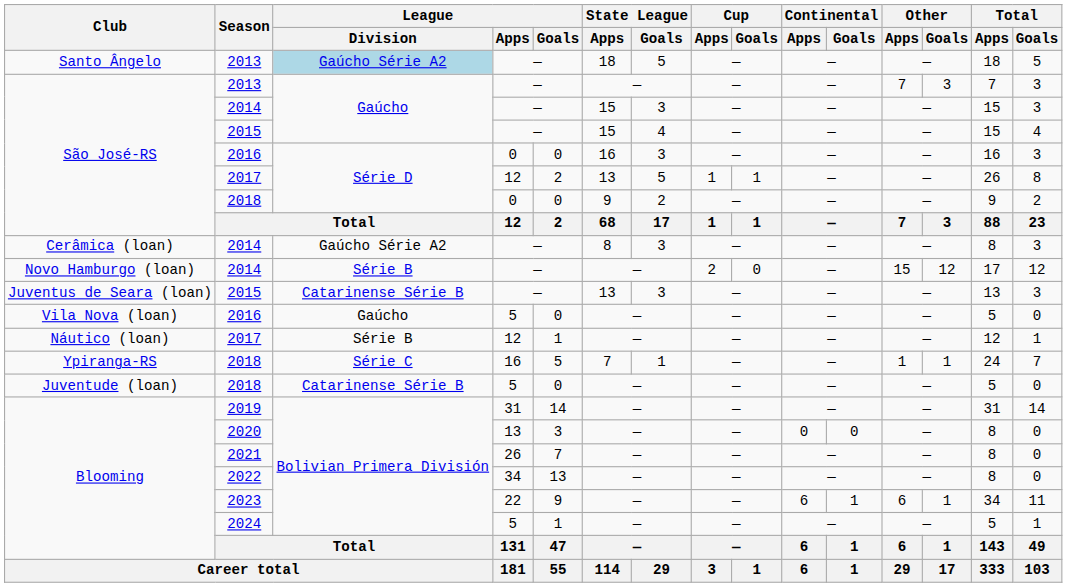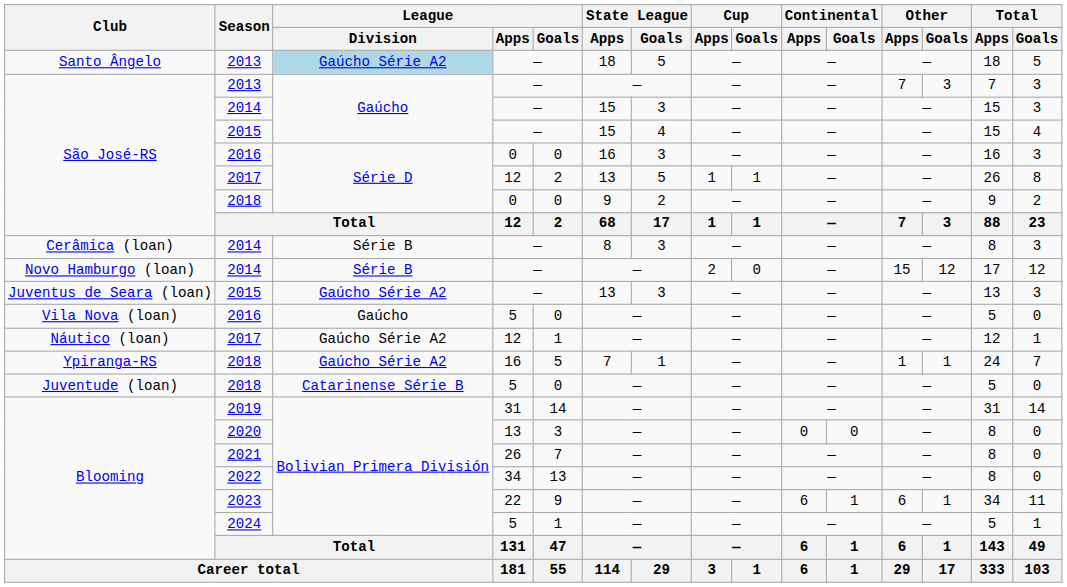Cerâmica (loan) / 2014 | League / Division: Gaúcho Série A2 -> Série B
Juventus de Seara (loan) / 2015 | League / Division: Catarinense Série B -> Gaúcho Série A2
Náutico (loan) / 2017 | League / Division: Série B -> Gaúcho Série A2
Ypiranga-RS / 2018 | League / Division: Série C -> Gaúcho Série A2
